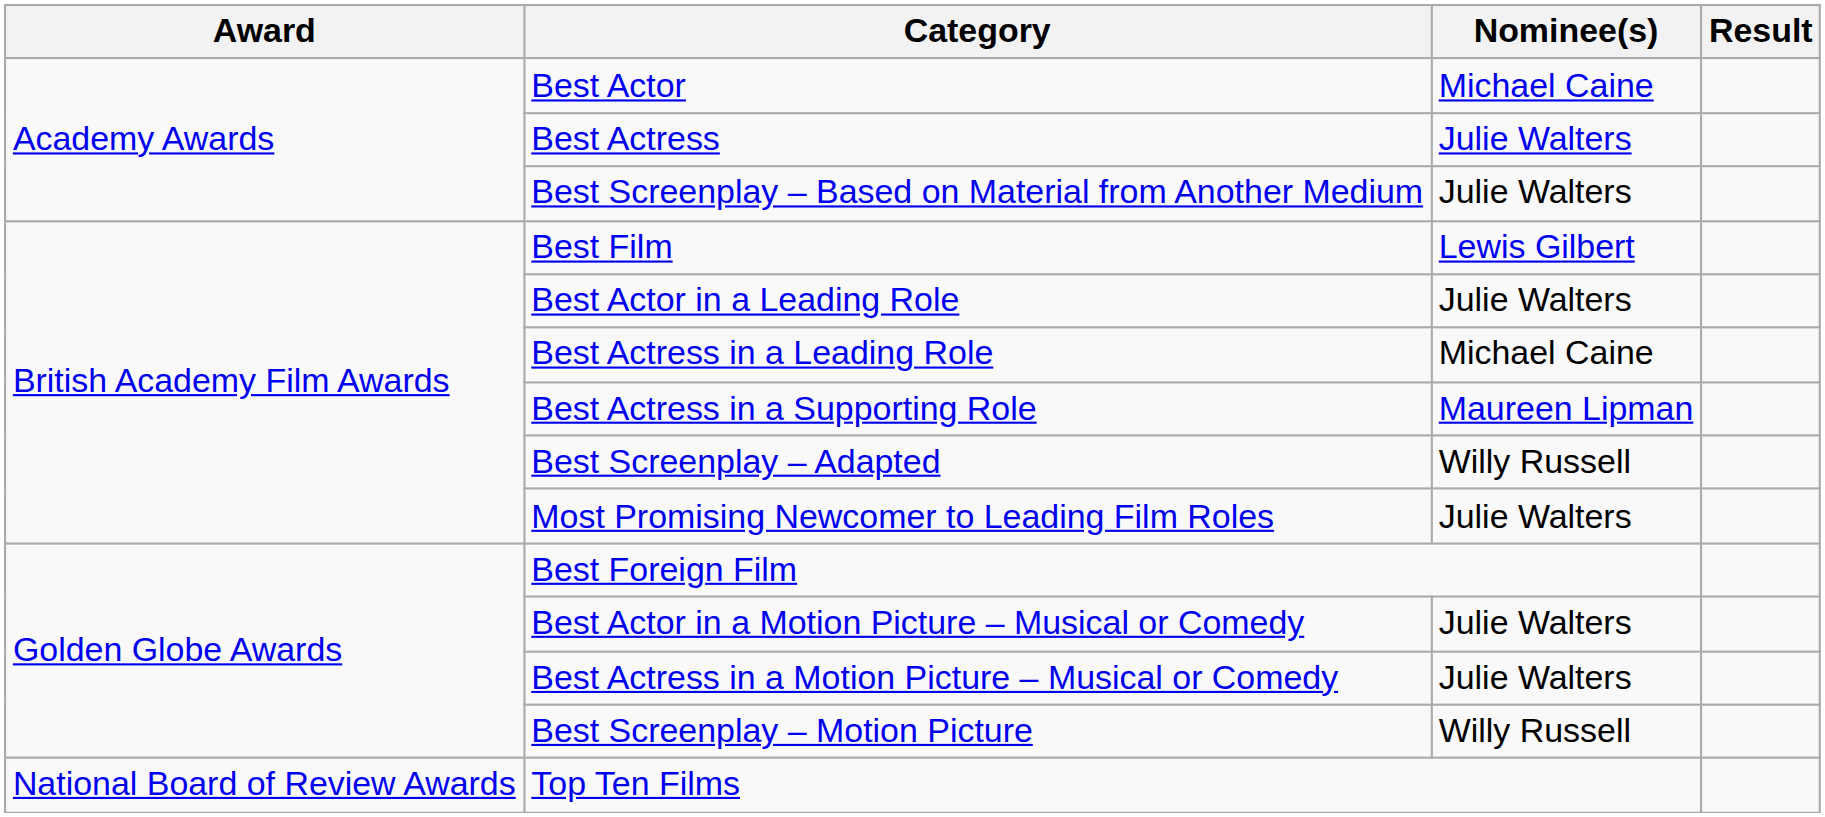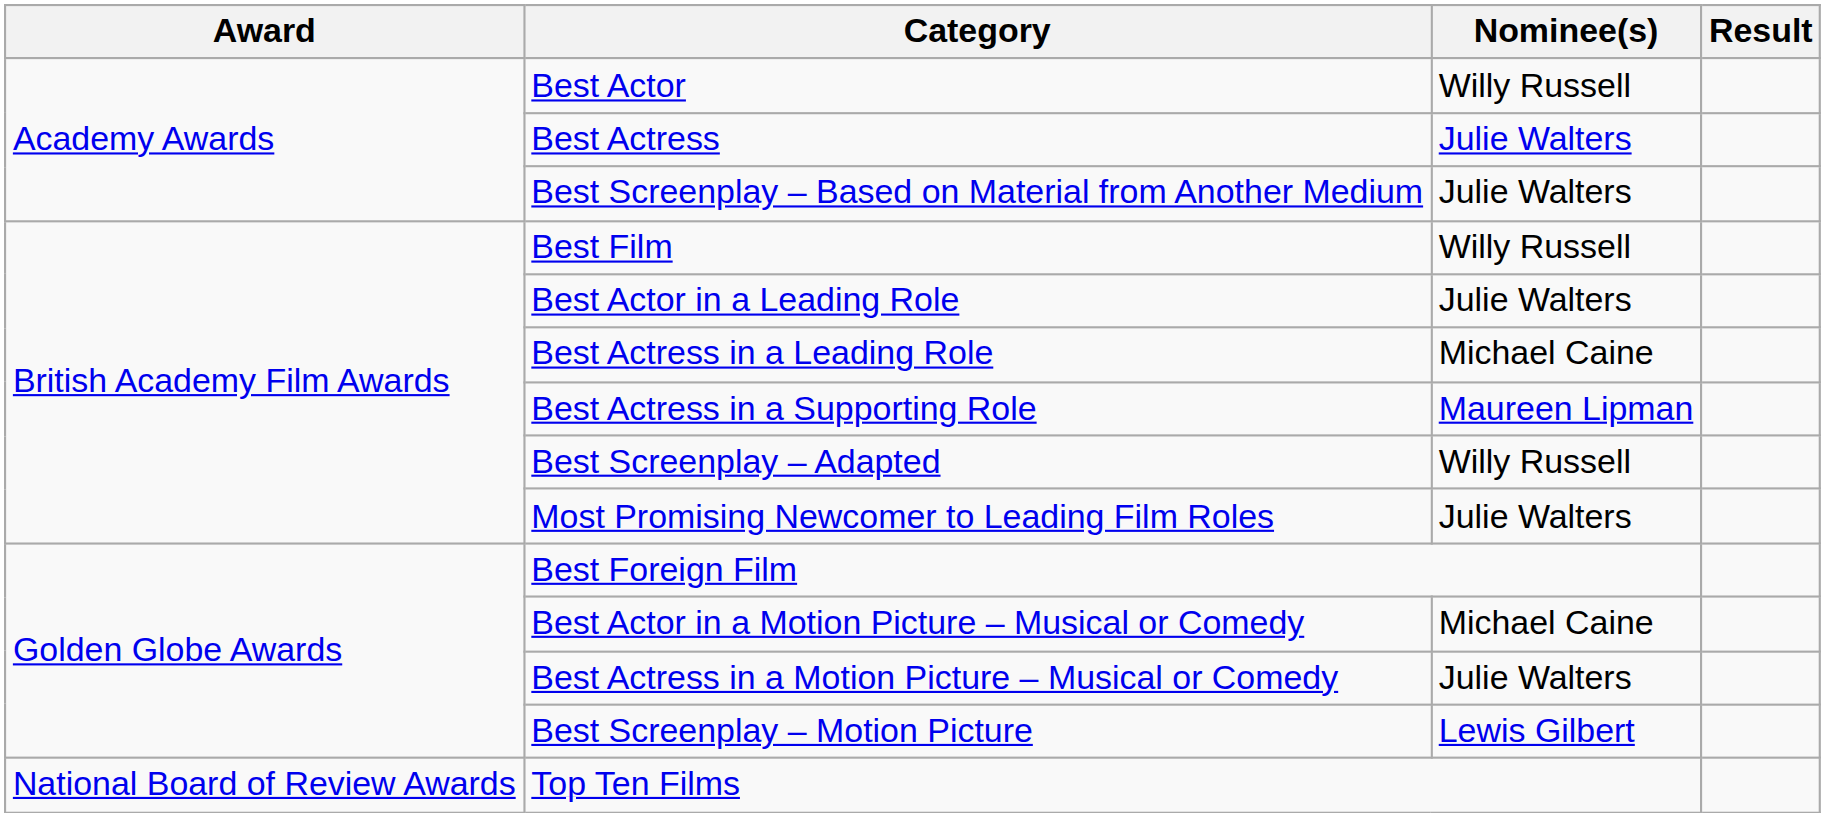Best Actor | Nominee(s): Michael Caine -> Willy Russell
Best Film | Nominee(s): Lewis Gilbert -> Willy Russell
Best Actor in a Motion Picture – Musical or Comedy | Nominee(s): Julie Walters -> Michael Caine
Best Screenplay – Motion Picture | Nominee(s): Willy Russell -> Lewis Gilbert
